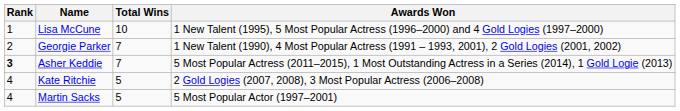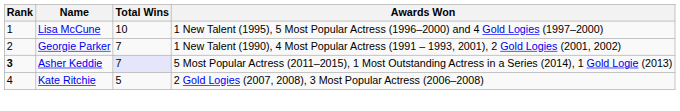Asher Keddie | Total Wins: no background -> lavender background
- row: 4 | Martin Sacks | 5 | 5 Most Popular Actor (1997–2001)
